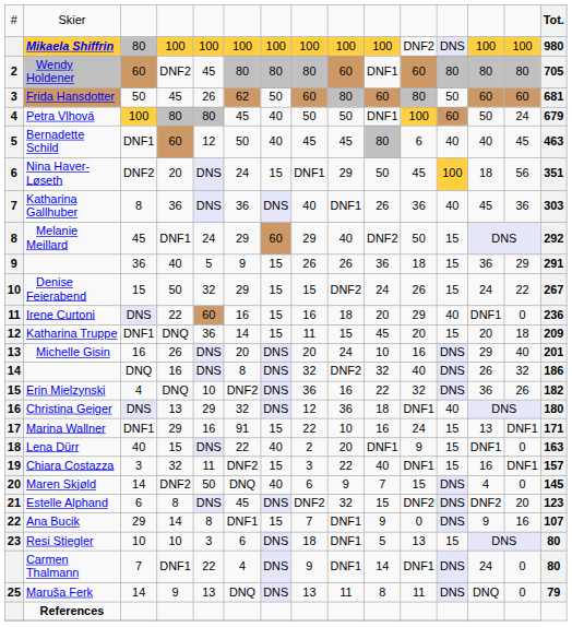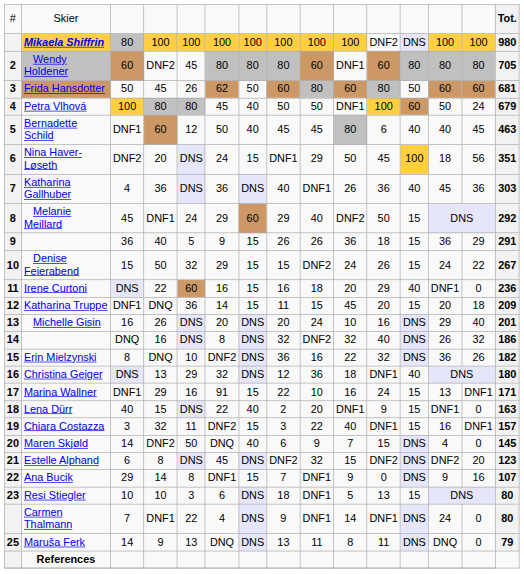Katharina Gallhuber | column 3: 8 -> 4
Erin Mielzynski | column 3: 4 -> 8
